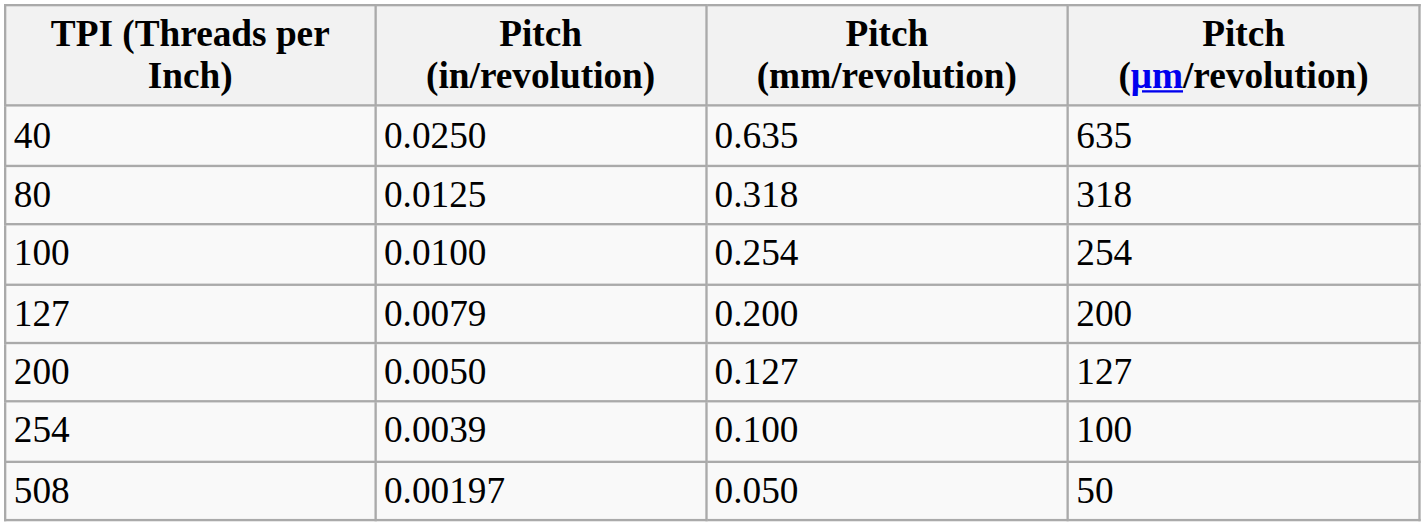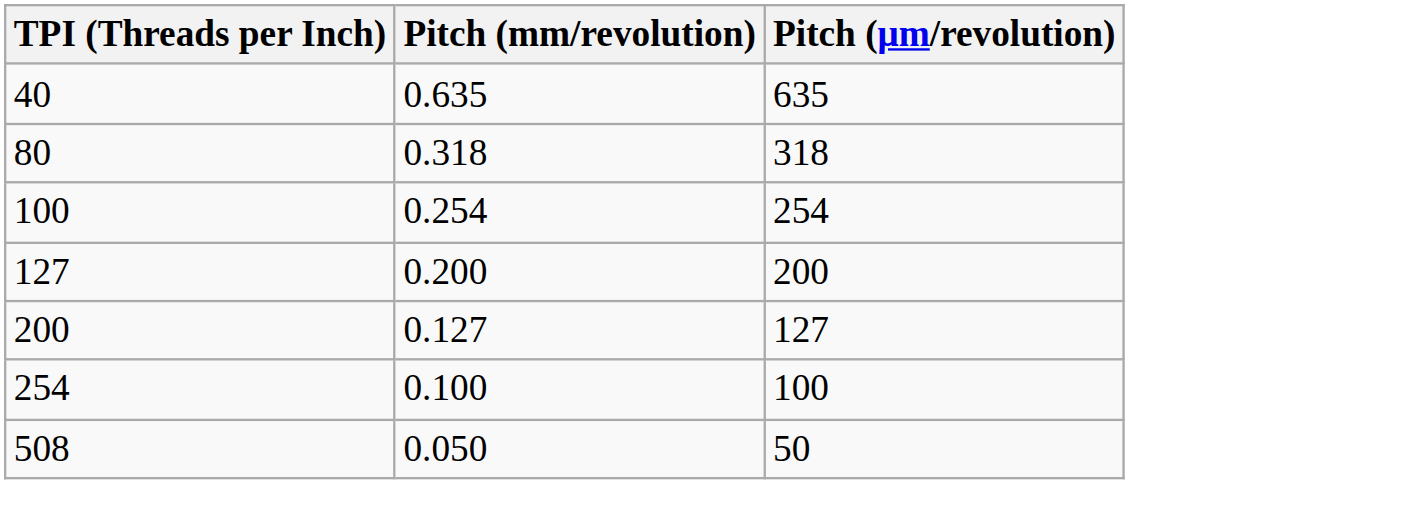- column: Pitch (in/revolution) | 0.0250 | 0.0125 | 0.0100 | 0.0079 | 0.0050 | 0.0039 | 0.00197
